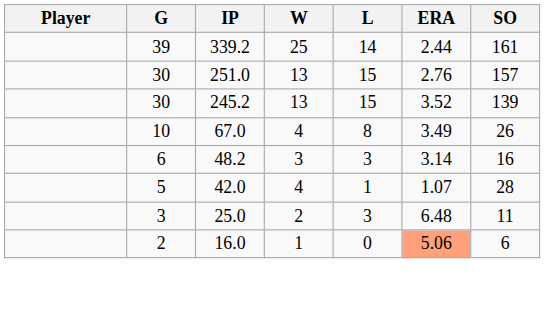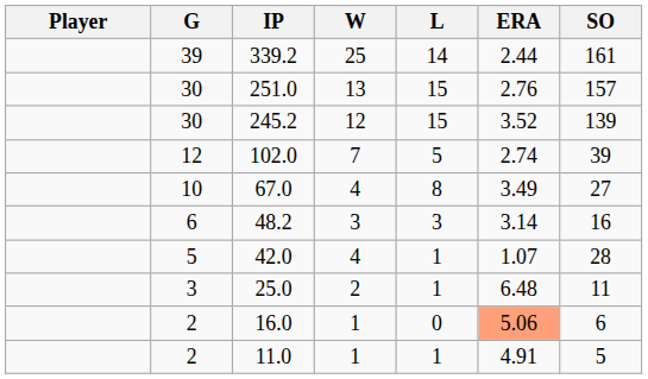245.2 | W: 13 -> 12
+ row: 12 | 102.0 | 7 | 5 | 2.74 | 39
67.0 | SO: 26 -> 27
25.0 | L: 3 -> 1
+ row: 2 | 11.0 | 1 | 1 | 4.91 | 5
